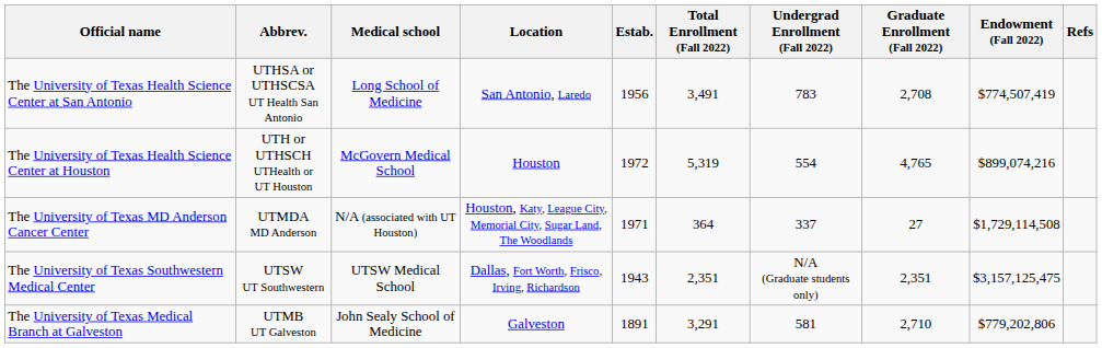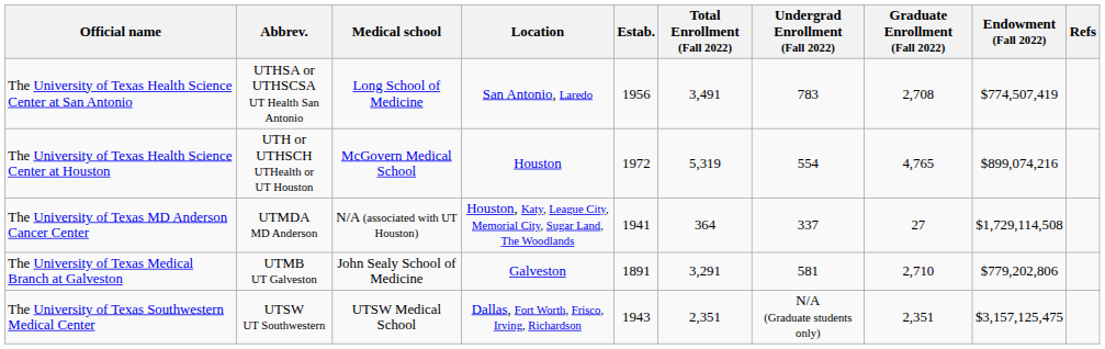The University of Texas MD Anderson Cancer Center | Estab.: 1971 -> 1941
rows swapped: The University of Texas Medical Branch at Galveston <-> The University of Texas Southwestern Medical Center
